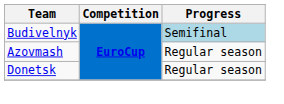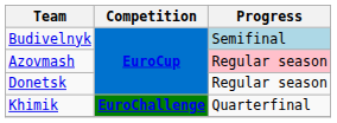Azovmash | Progress: no background -> pink background
+ row: Khimik | EuroChallenge | Quarterfinal
